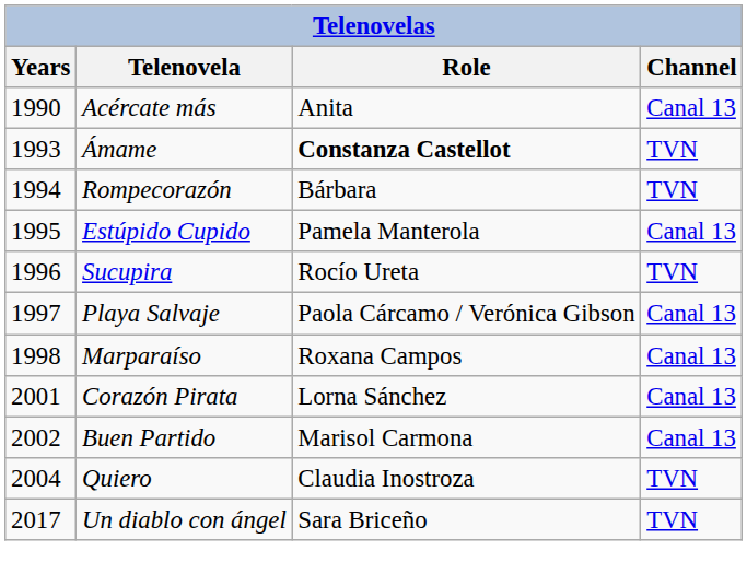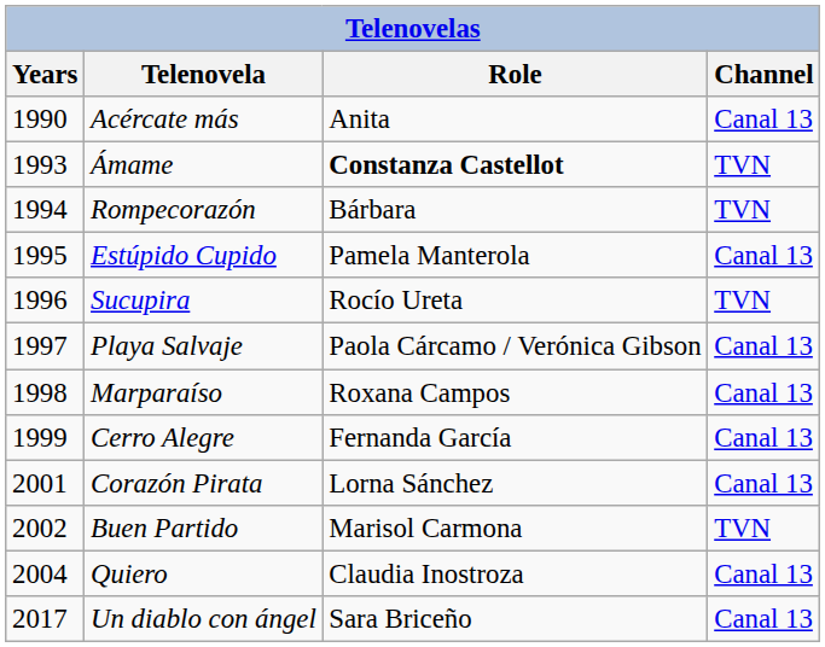+ row: 1999 | Cerro Alegre | Fernanda García | Canal 13
Buen Partido | Channel: Canal 13 -> TVN
Quiero | Channel: TVN -> Canal 13
Un diablo con ángel | Channel: TVN -> Canal 13
